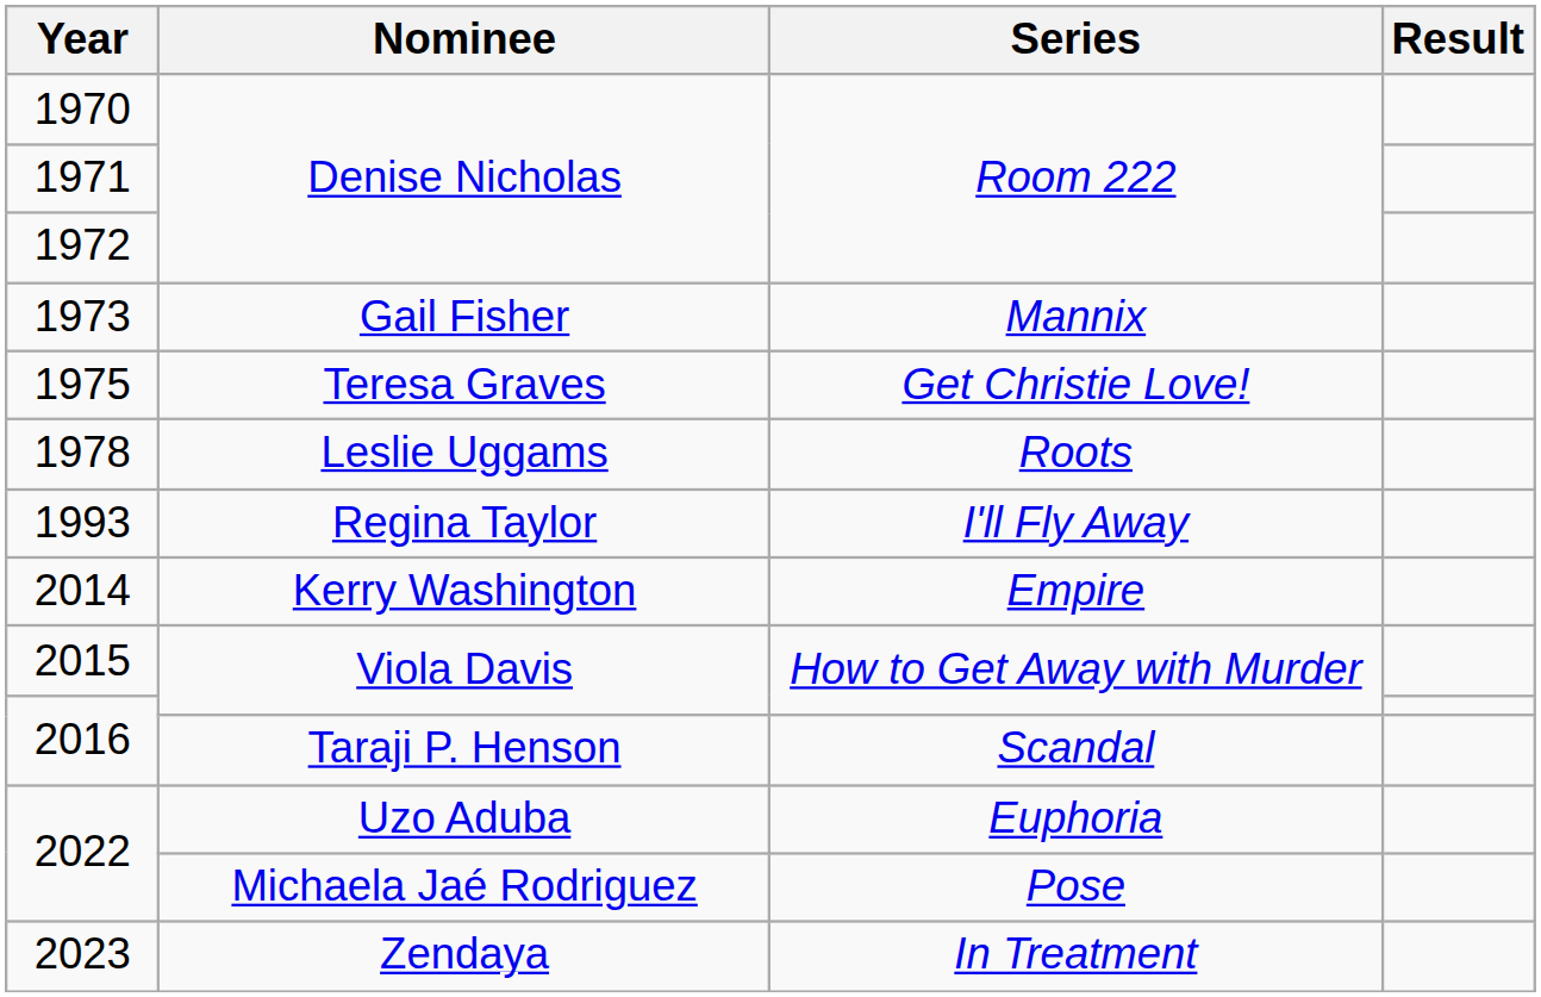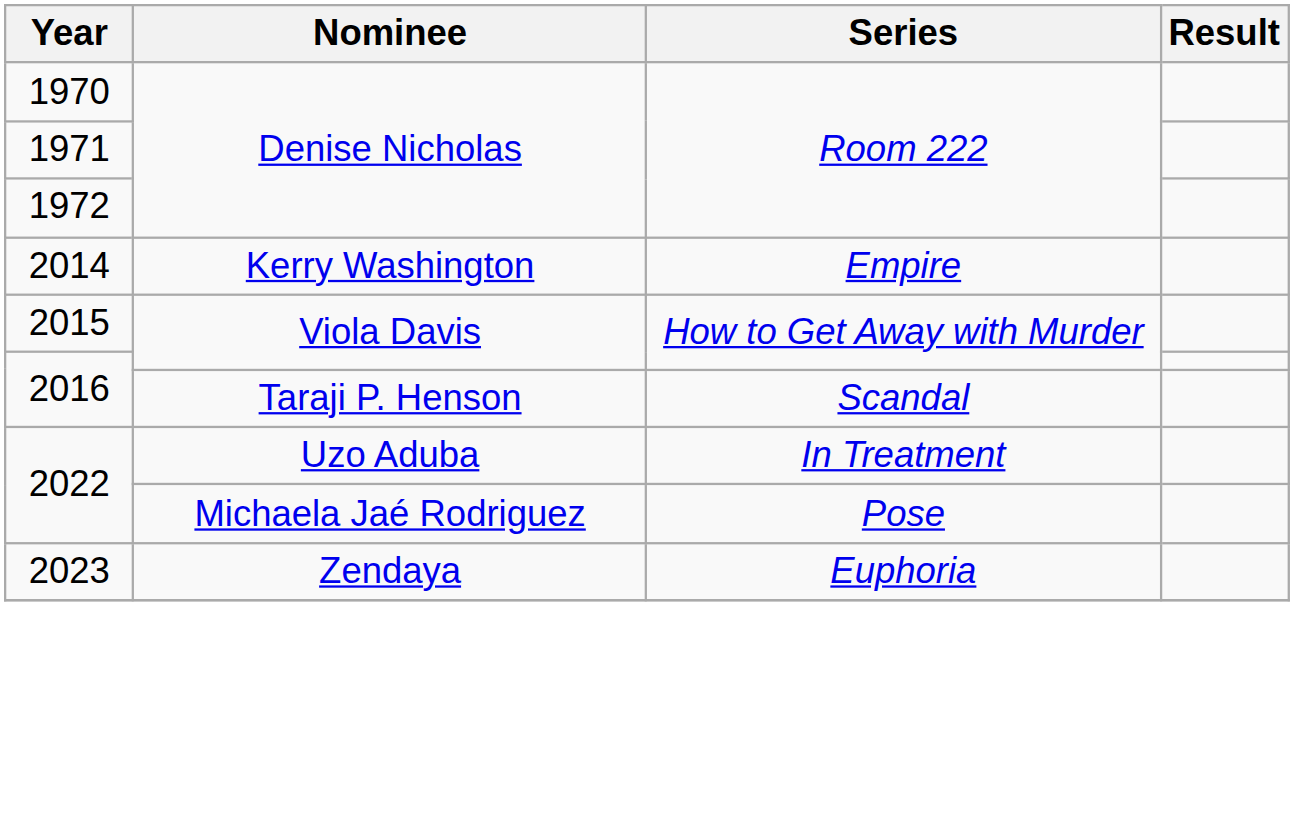- row: 1973 | Gail Fisher | Mannix
- row: 1975 | Teresa Graves | Get Christie Love!
- row: 1978 | Leslie Uggams | Roots
- row: 1993 | Regina Taylor | I'll Fly Away
2022 / Uzo Aduba | Series: Euphoria -> In Treatment
2023 | Series: In Treatment -> Euphoria
